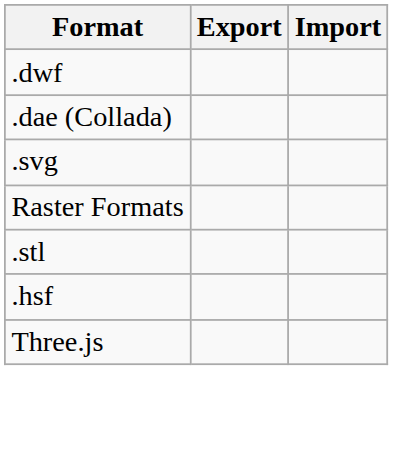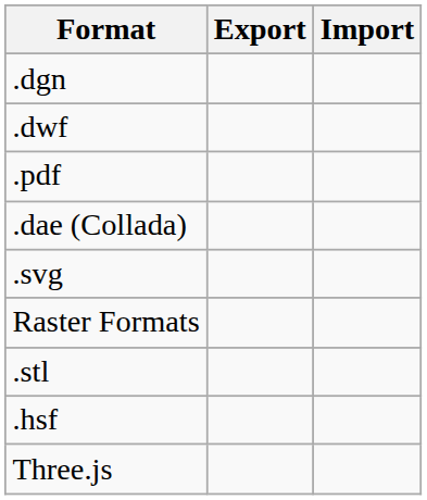+ row: .dgn
+ row: .pdf
